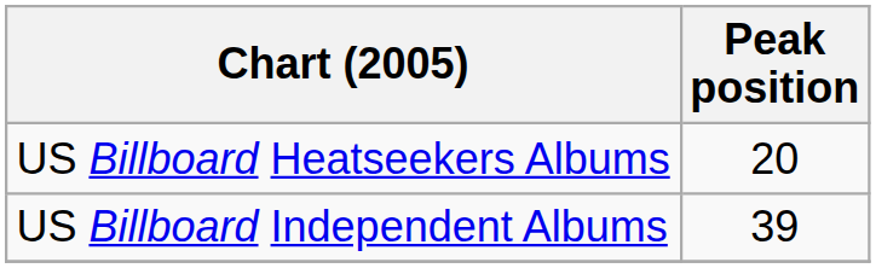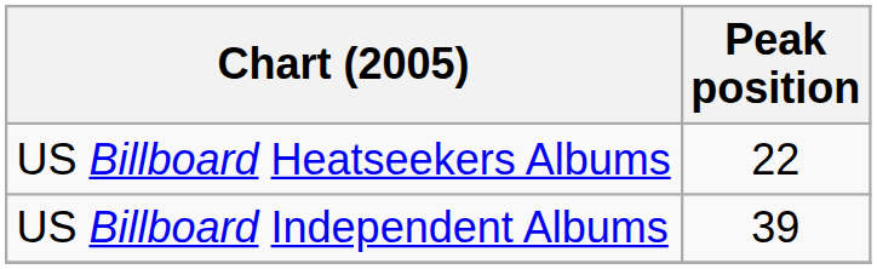US Billboard Heatseekers Albums | Peak position: 20 -> 22
